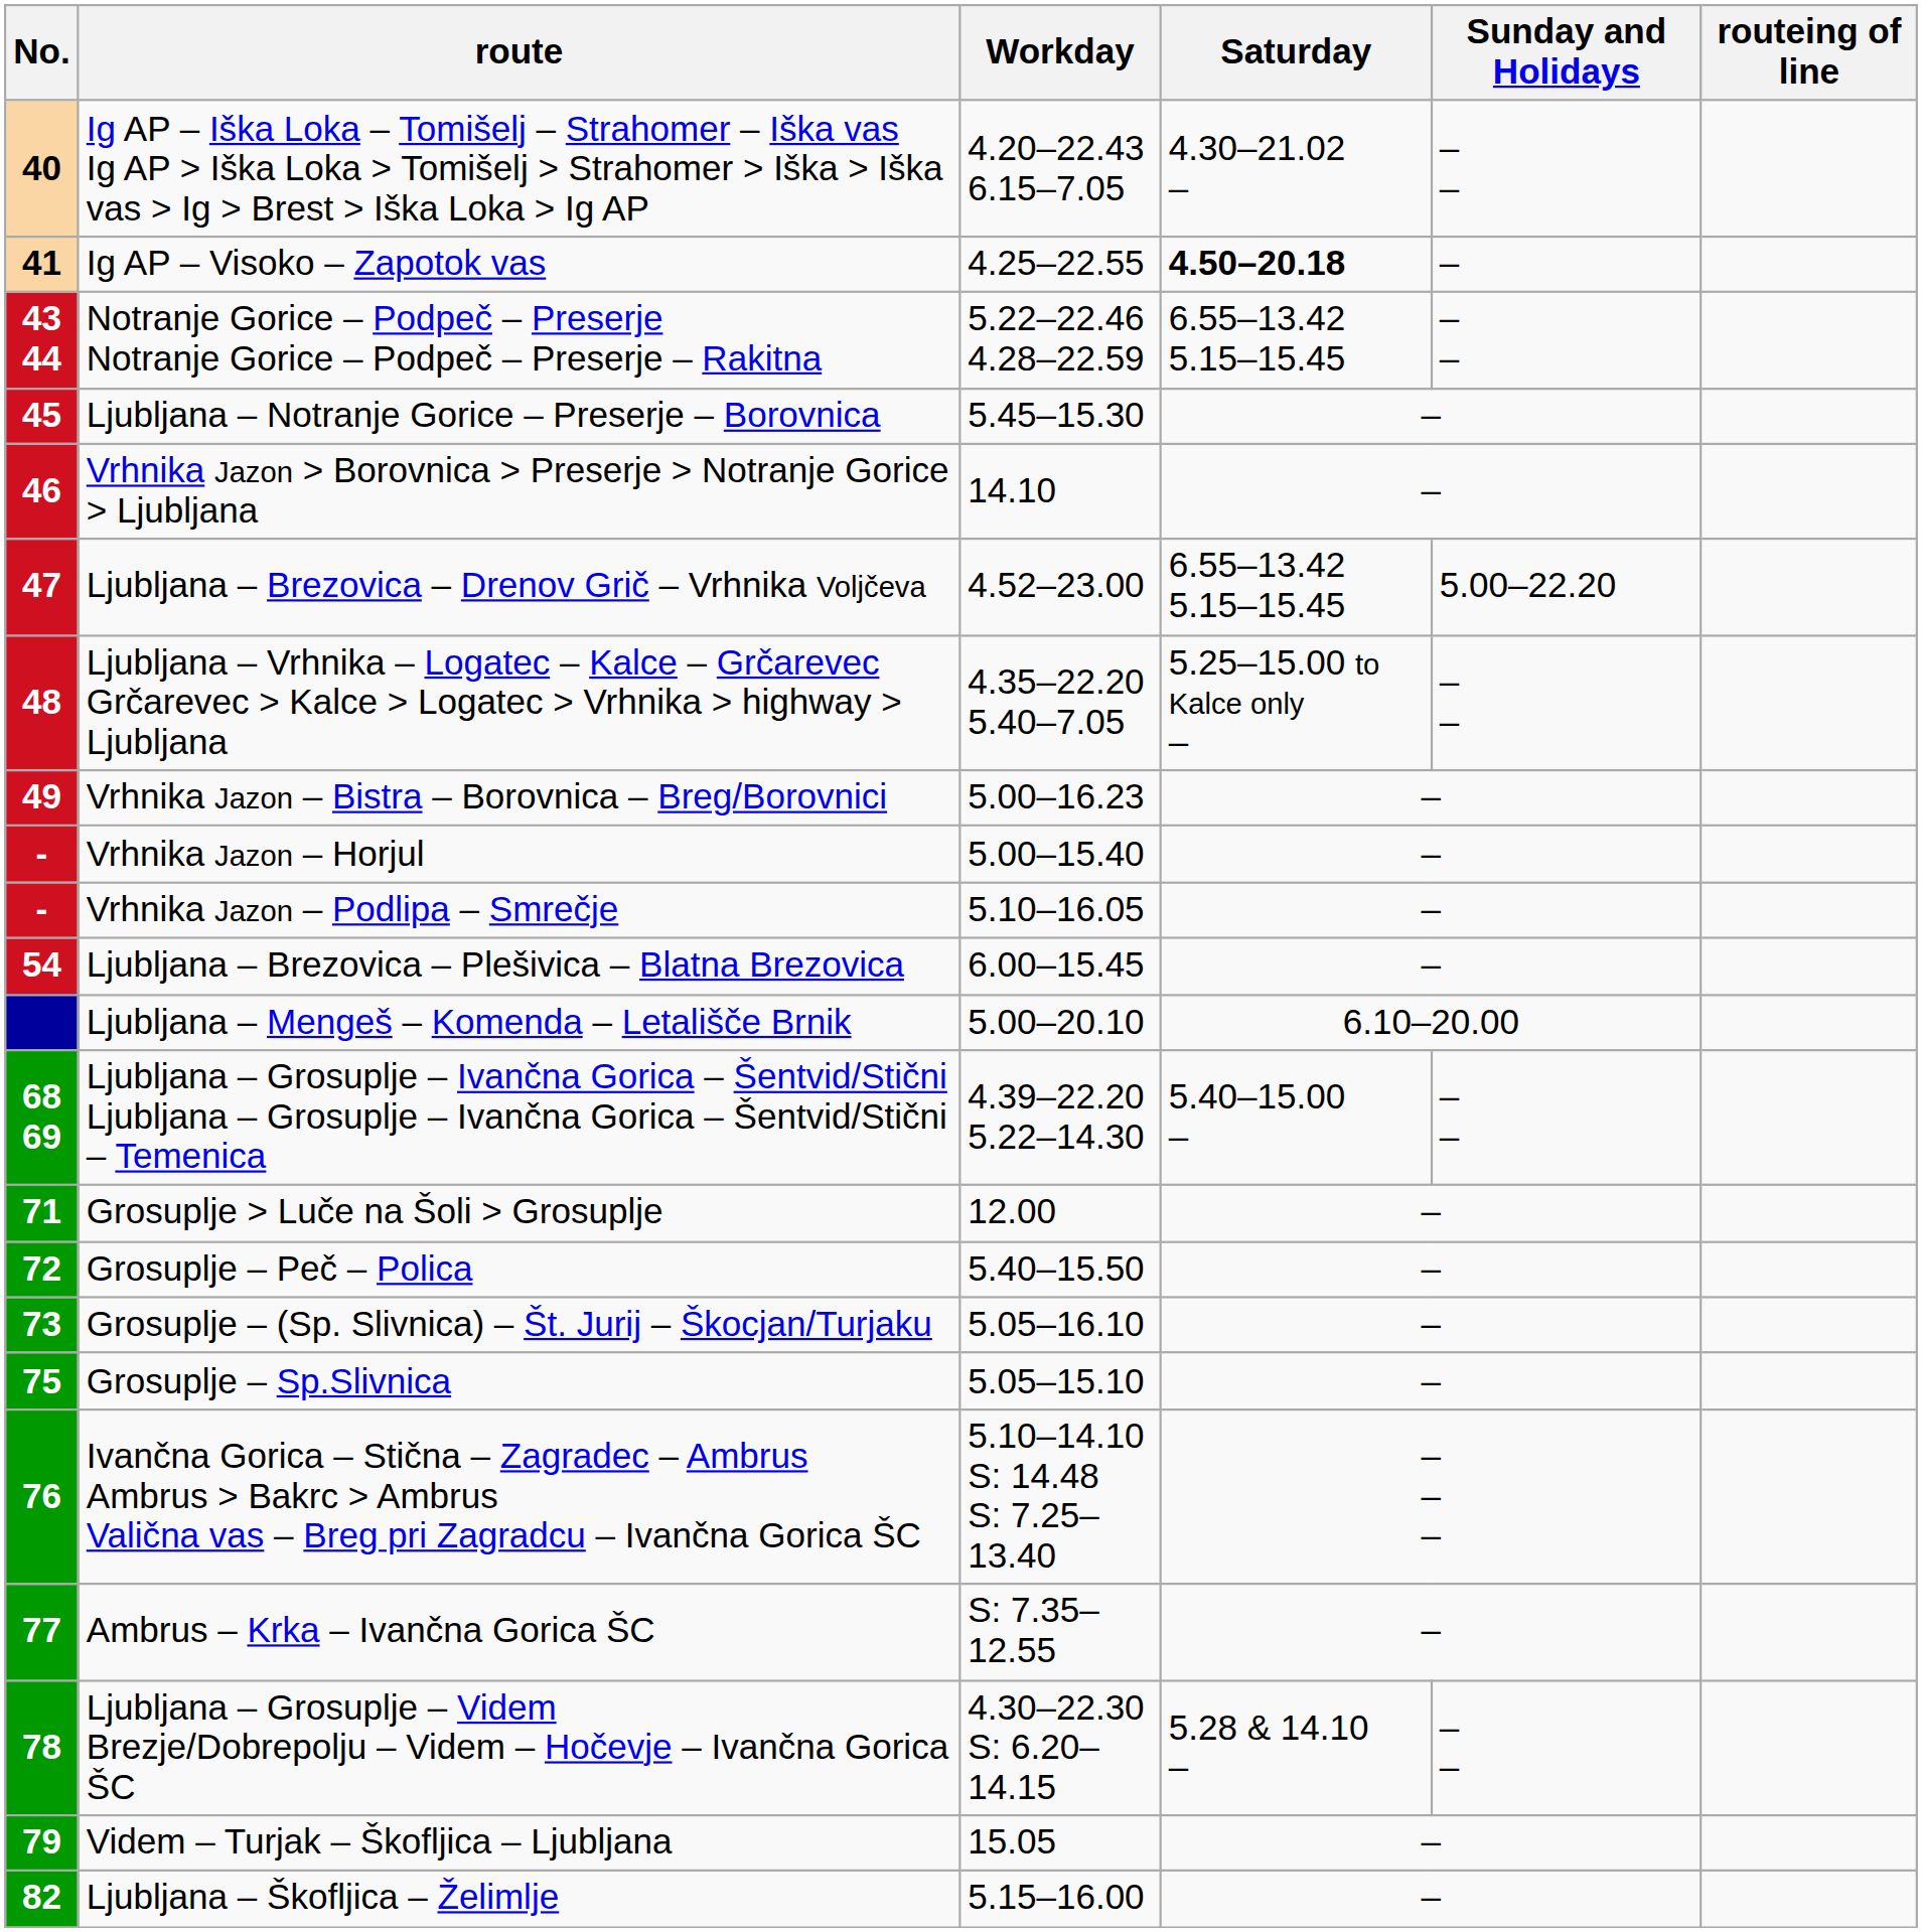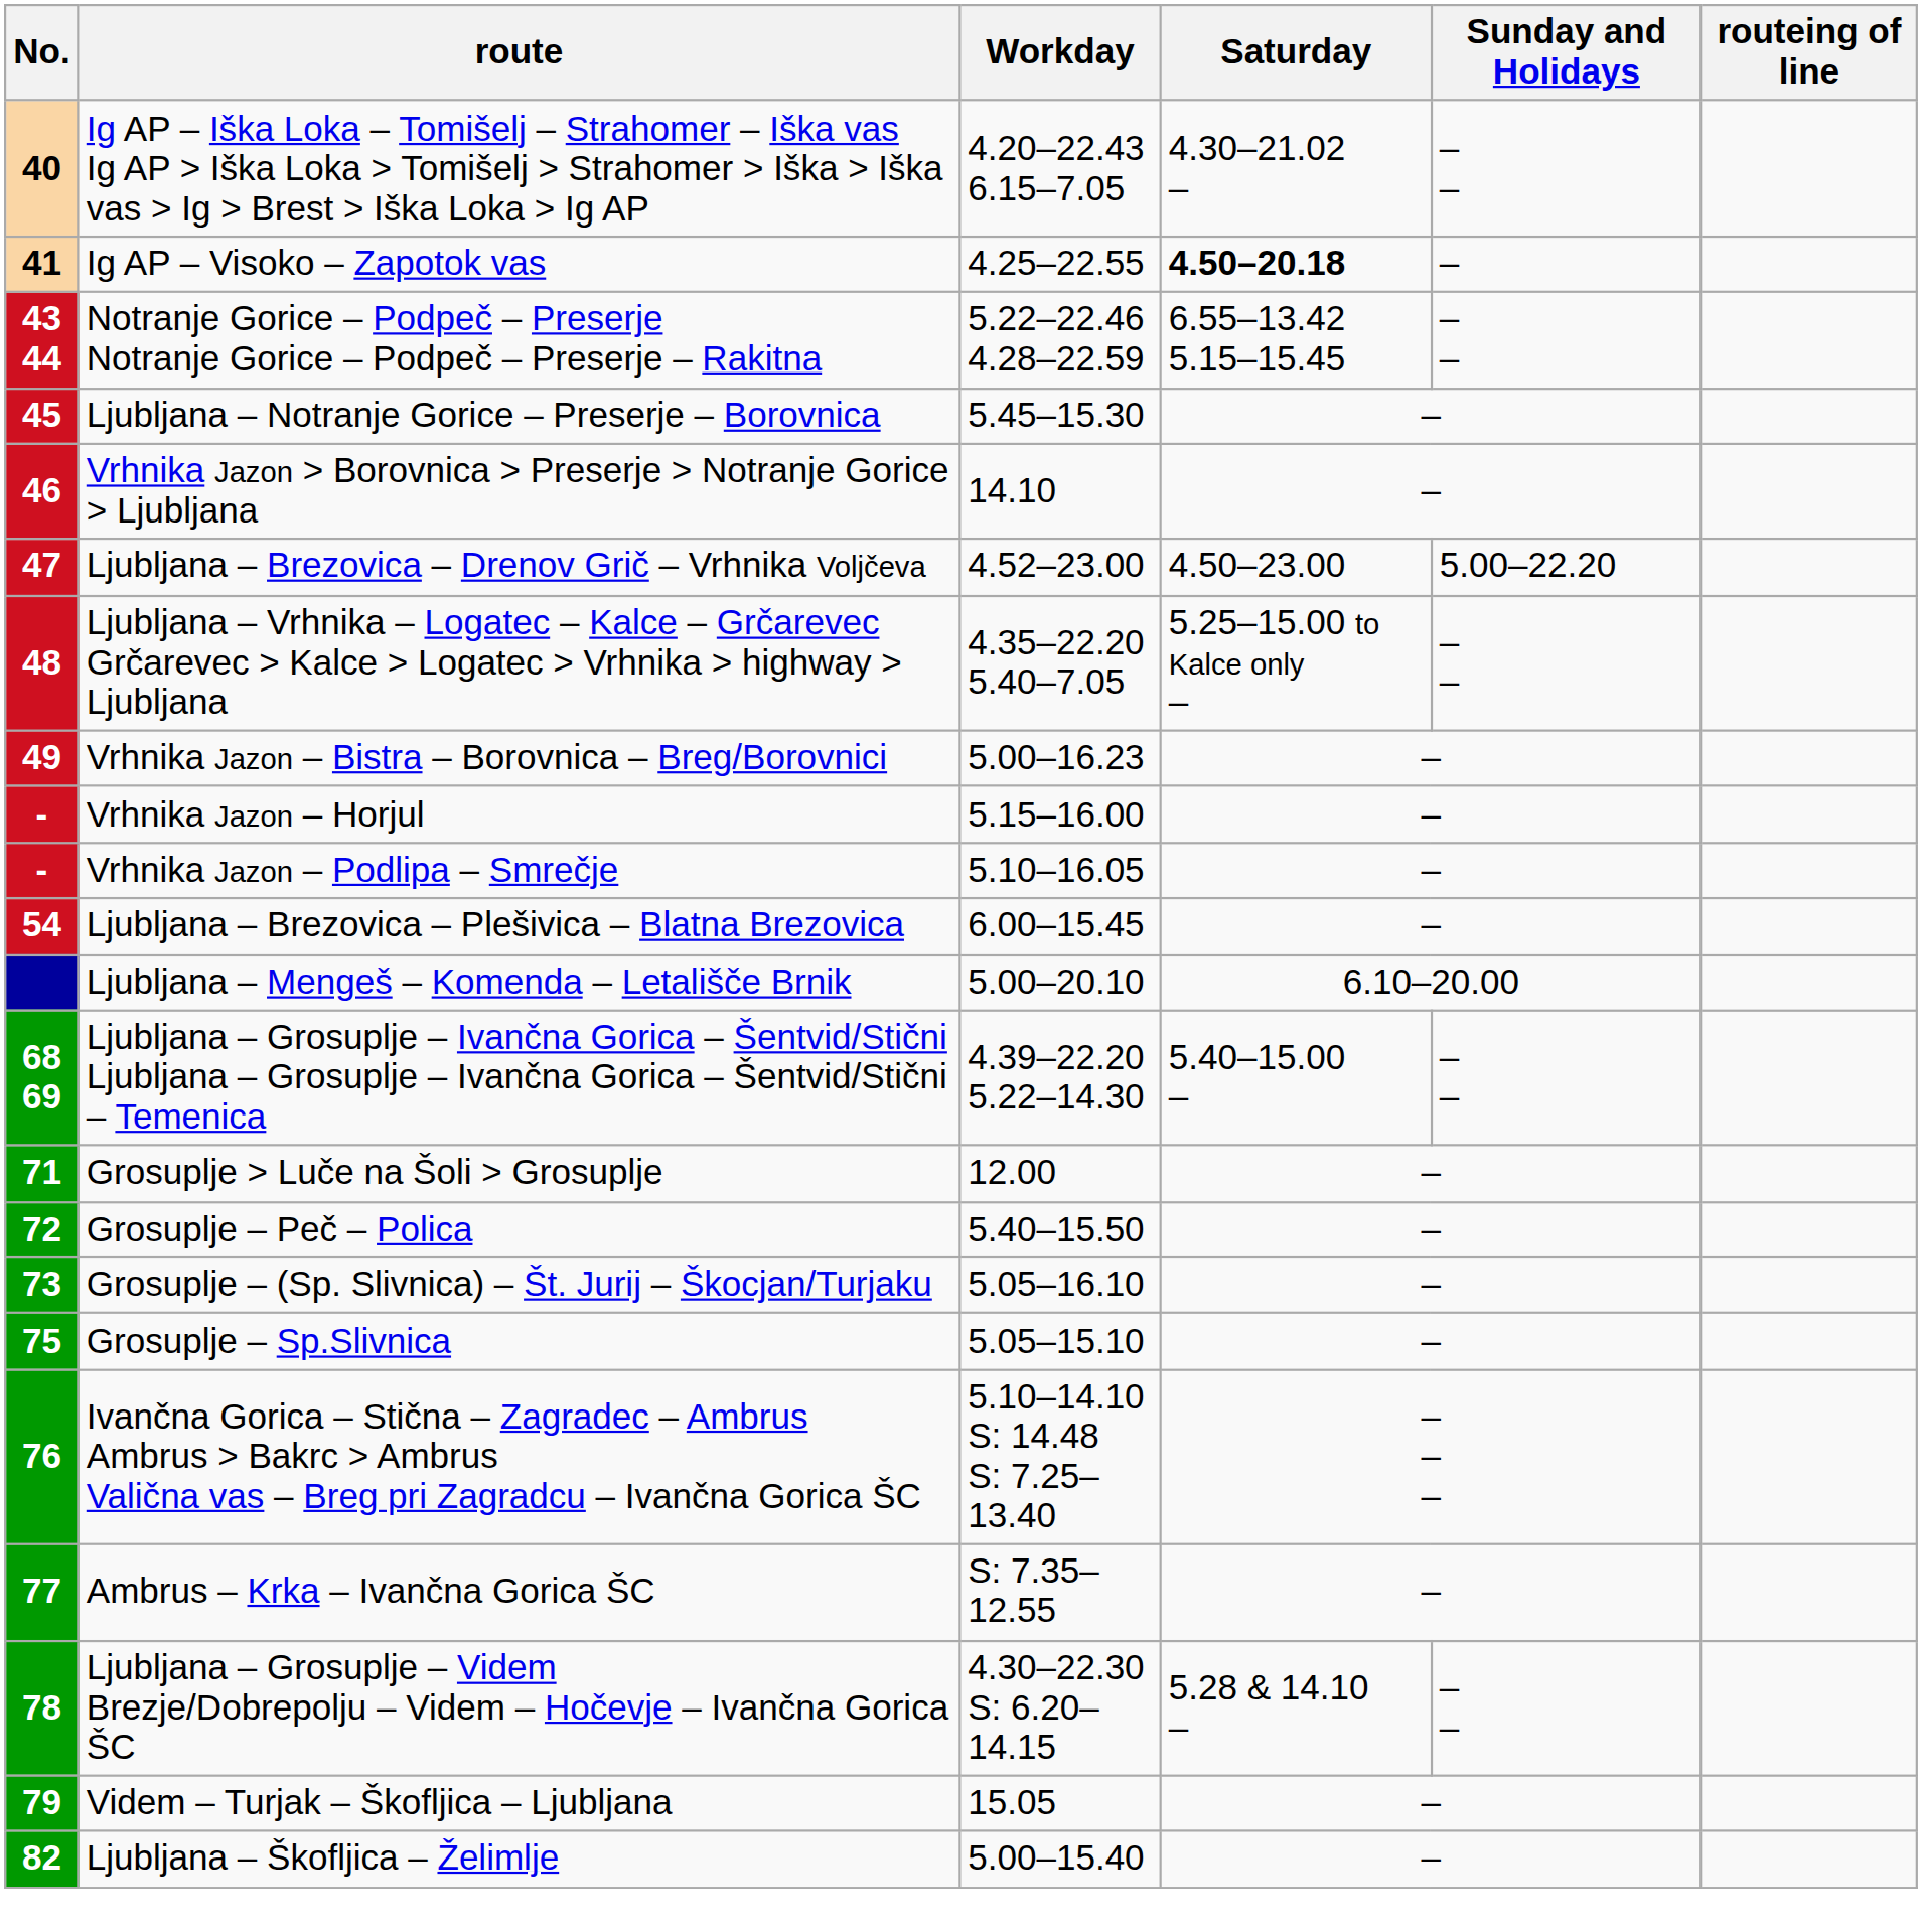Ljubljana – Brezovica – Drenov Grič – Vrhnika Voljčeva | Saturday: 6.55–13.42 5.15–15.45 -> 4.50–23.00
Vrhnika Jazon – Horjul | Workday: 5.00–15.40 -> 5.15–16.00
Ljubljana – Škofljica – Želimlje | Workday: 5.15–16.00 -> 5.00–15.40
